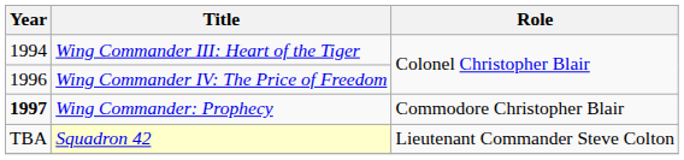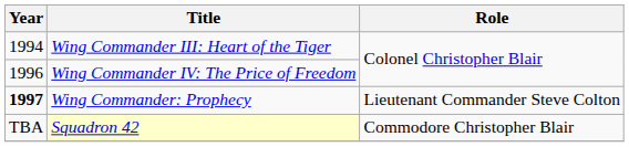Wing Commander: Prophecy | Role: Commodore Christopher Blair -> Lieutenant Commander Steve Colton
Squadron 42 | Role: Lieutenant Commander Steve Colton -> Commodore Christopher Blair
